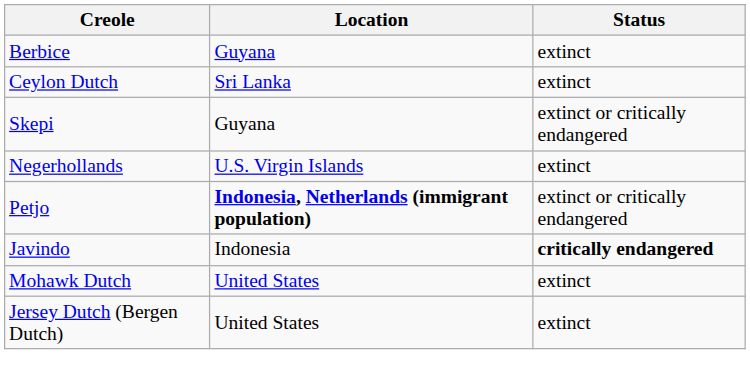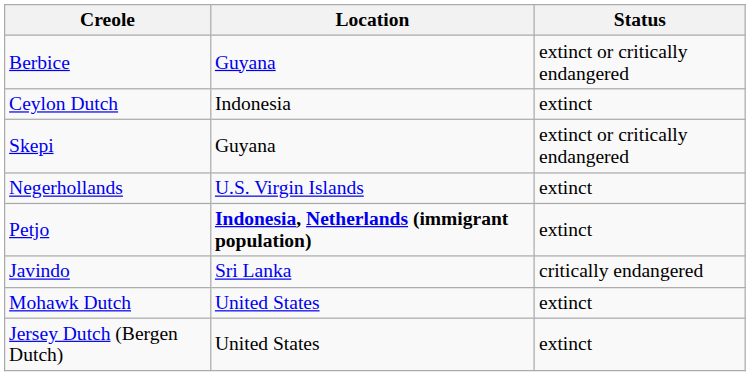Berbice | Status: extinct -> extinct or critically endangered
Ceylon Dutch | Location: Sri Lanka -> Indonesia
Petjo | Status: extinct or critically endangered -> extinct
Javindo | Location: Indonesia -> Sri Lanka
Javindo | Status: bold -> normal
